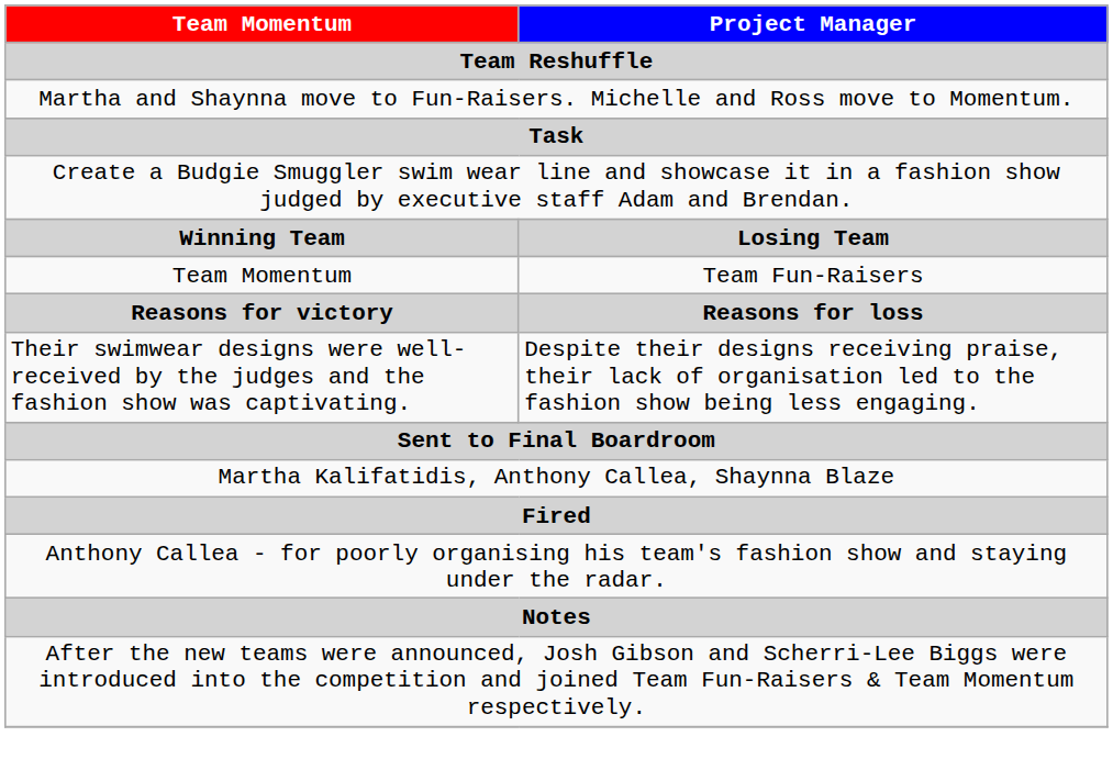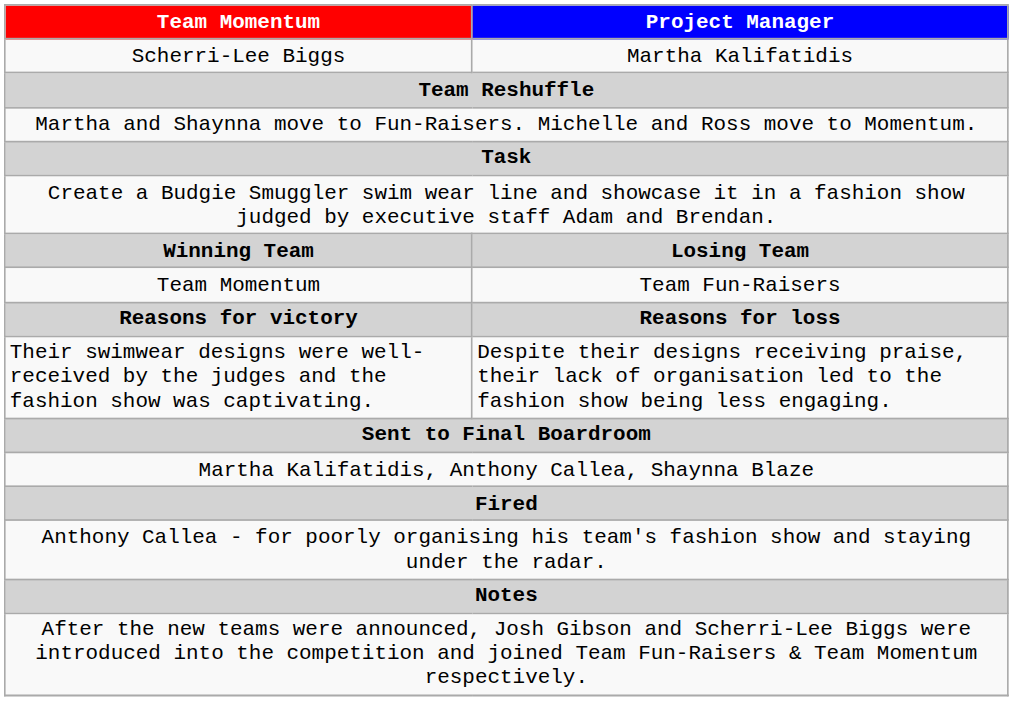+ row: Scherri-Lee Biggs | Martha Kalifatidis
